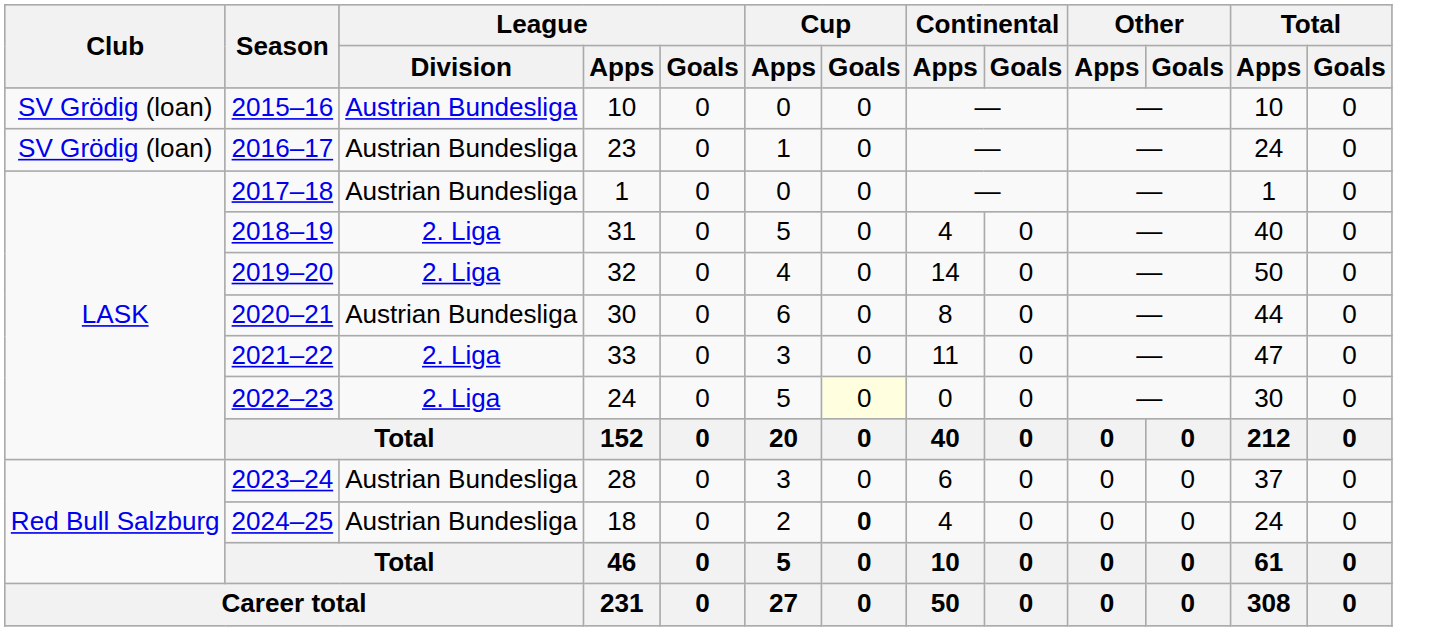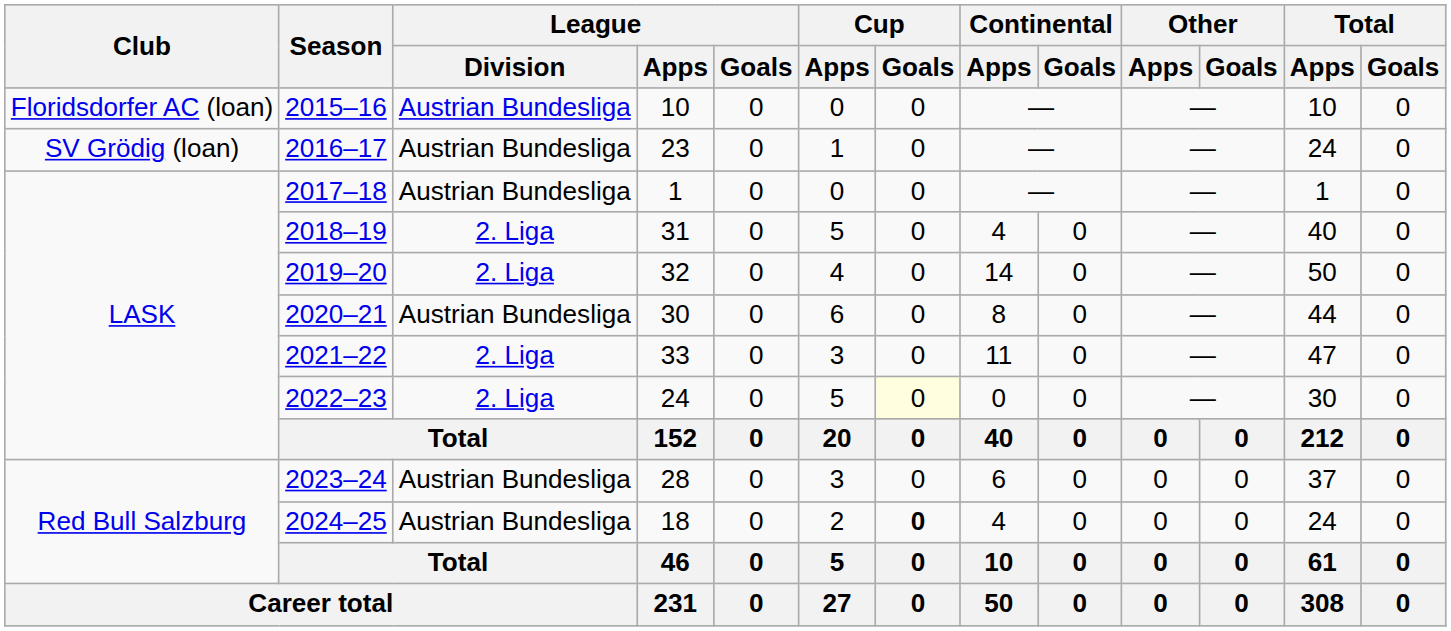2015–16 | Club: SV Grödig (loan) -> Floridsdorfer AC (loan)
